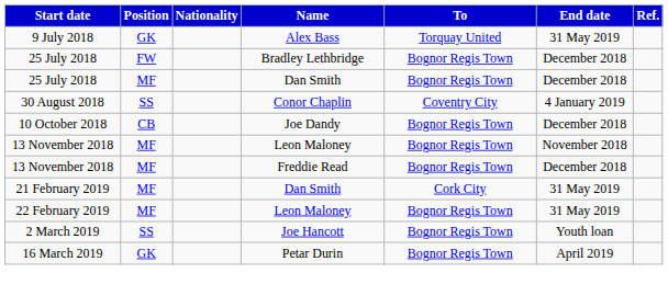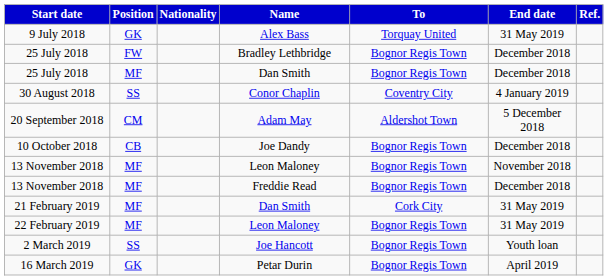+ row: 20 September 2018 | CM | Adam May | Aldershot Town | 5 December 2018
